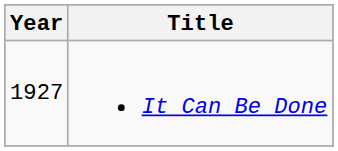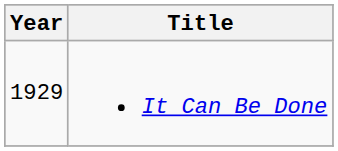It Can Be Done | Year: 1927 -> 1929
